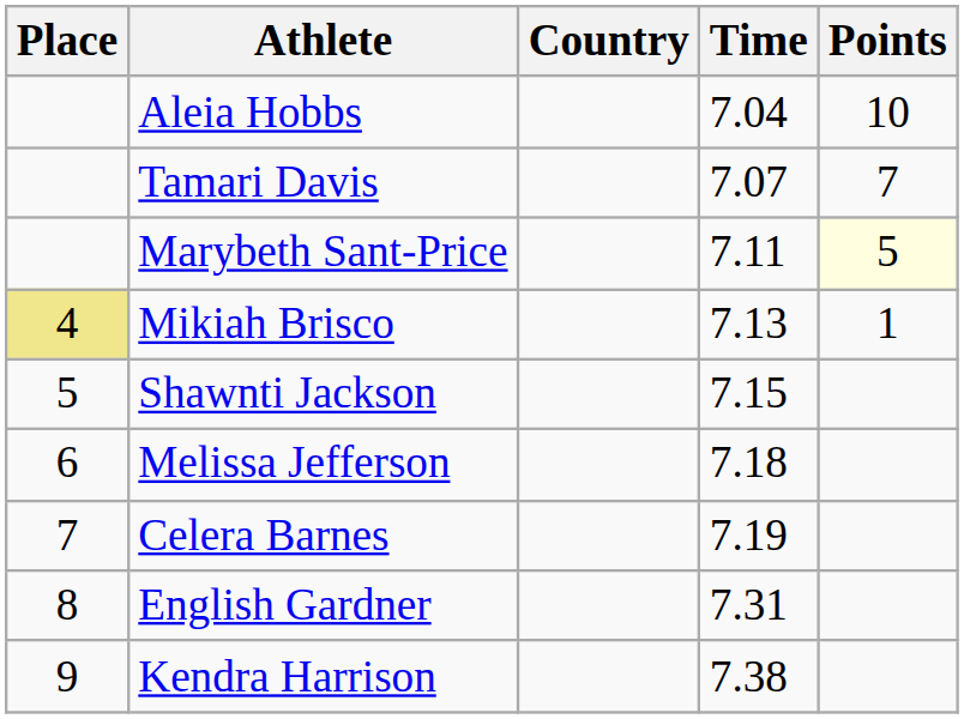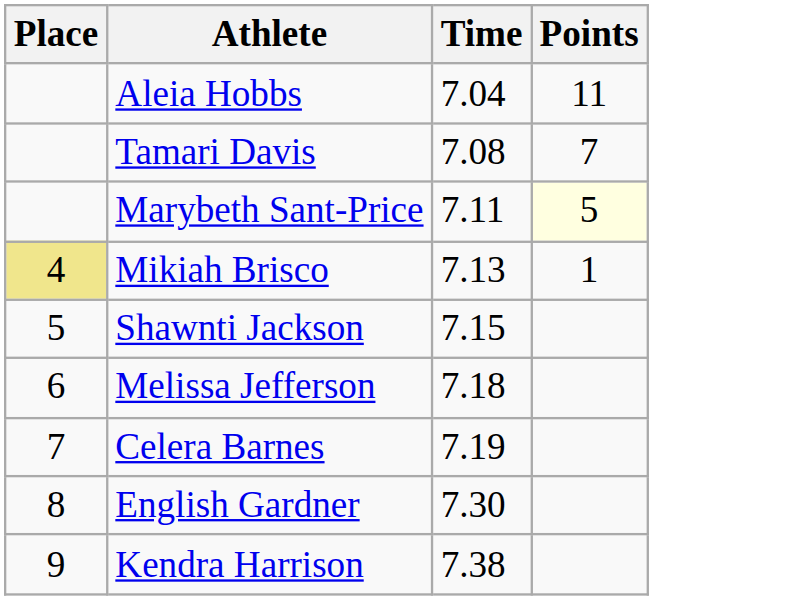- column: Country
Aleia Hobbs | Points: 10 -> 11
Tamari Davis | Time: 7.07 -> 7.08
English Gardner | Time: 7.31 -> 7.30
